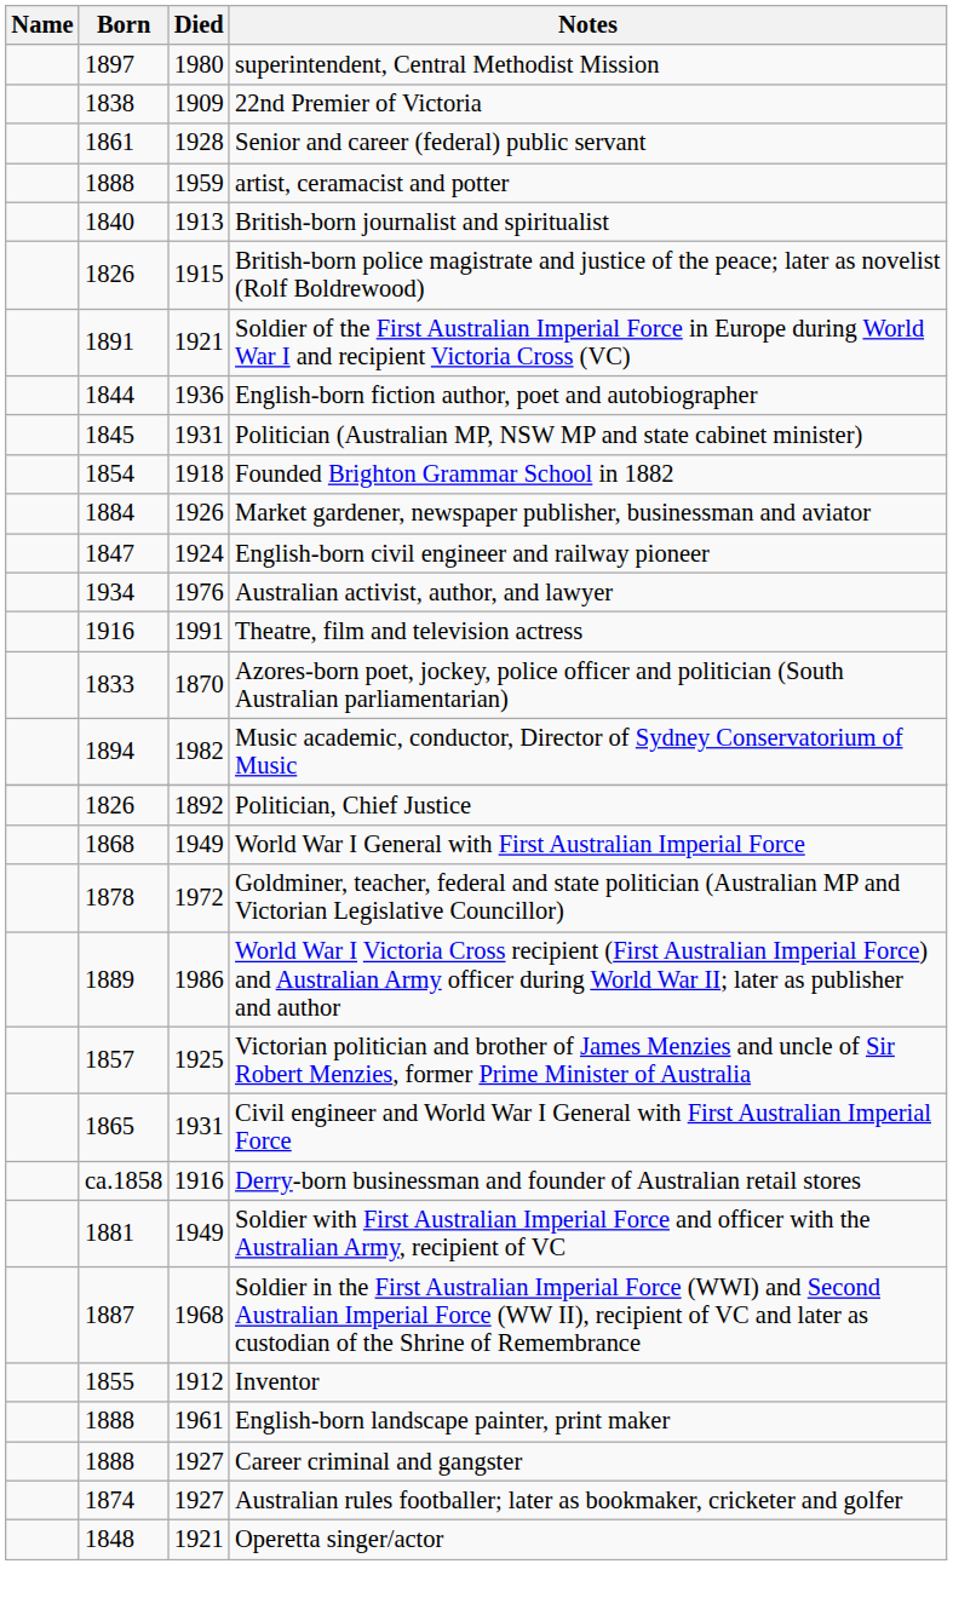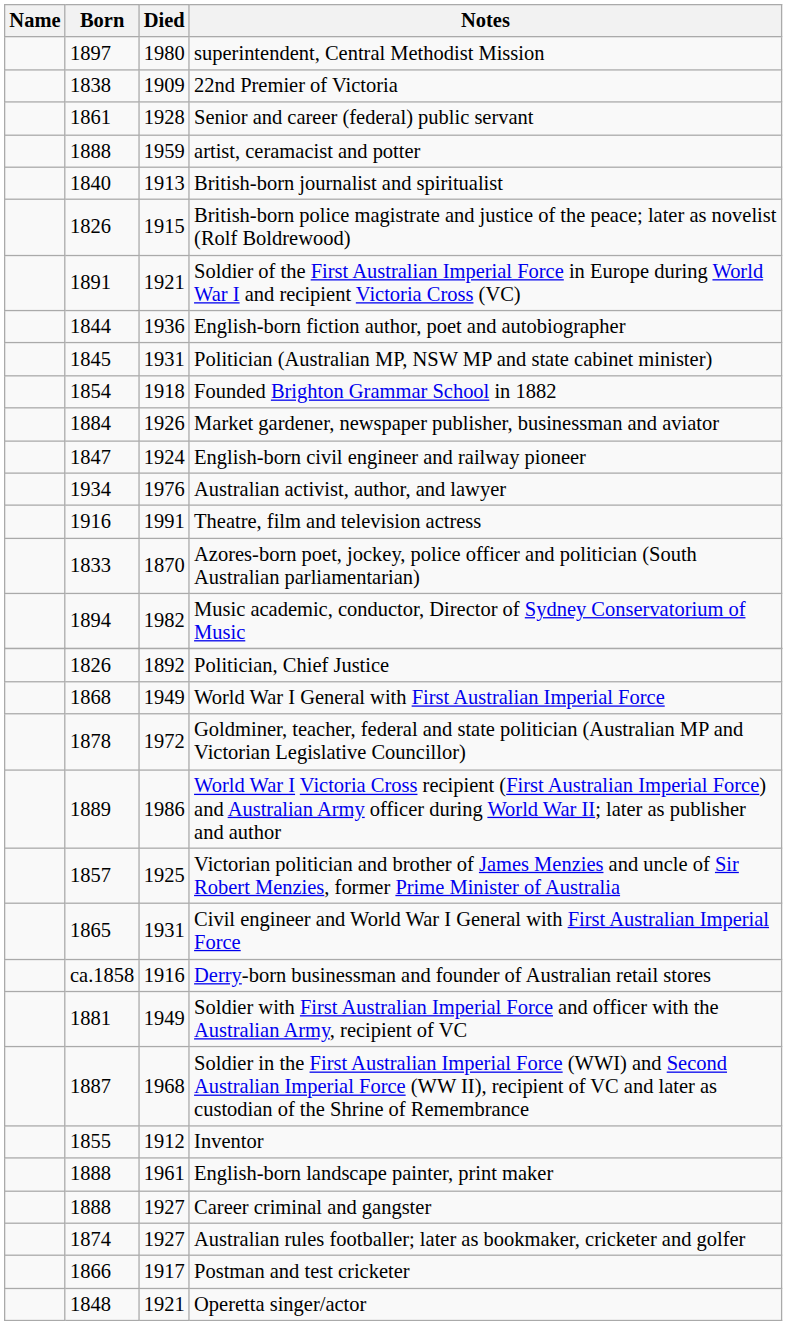+ row: 1866 | 1917 | Postman and test cricketer
